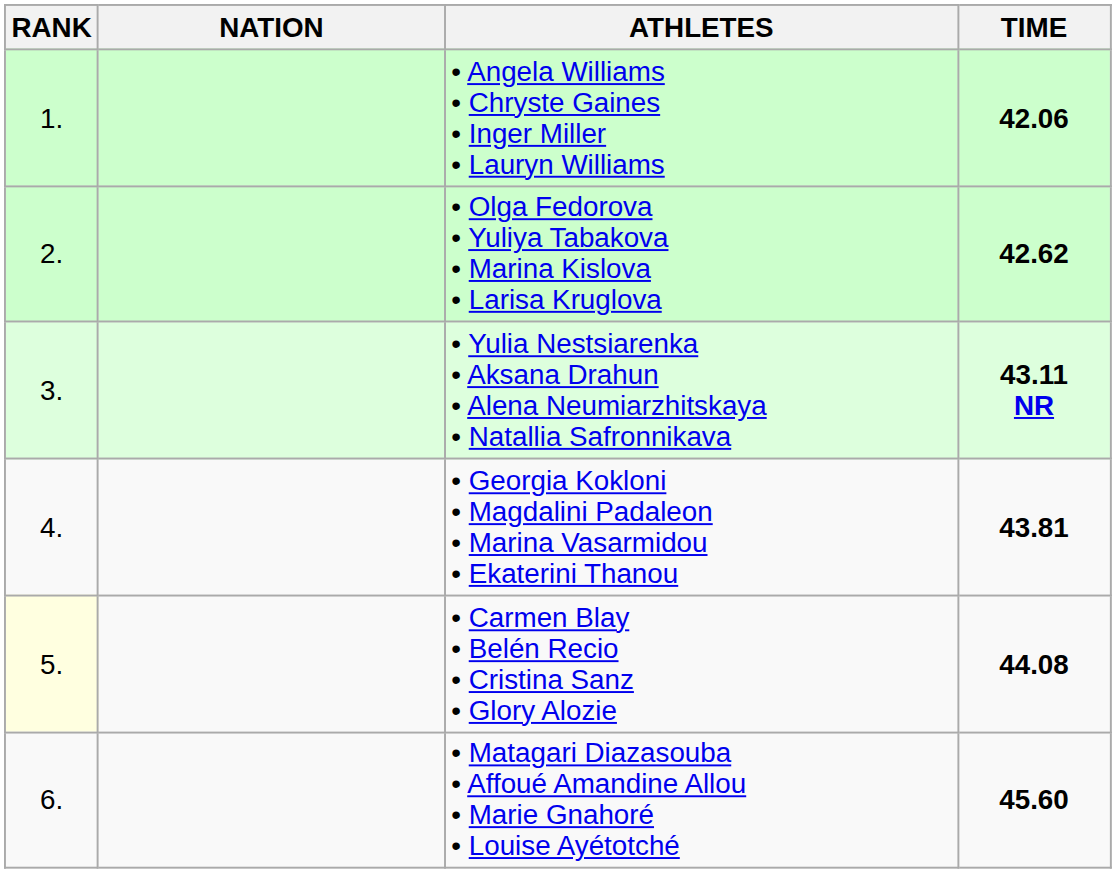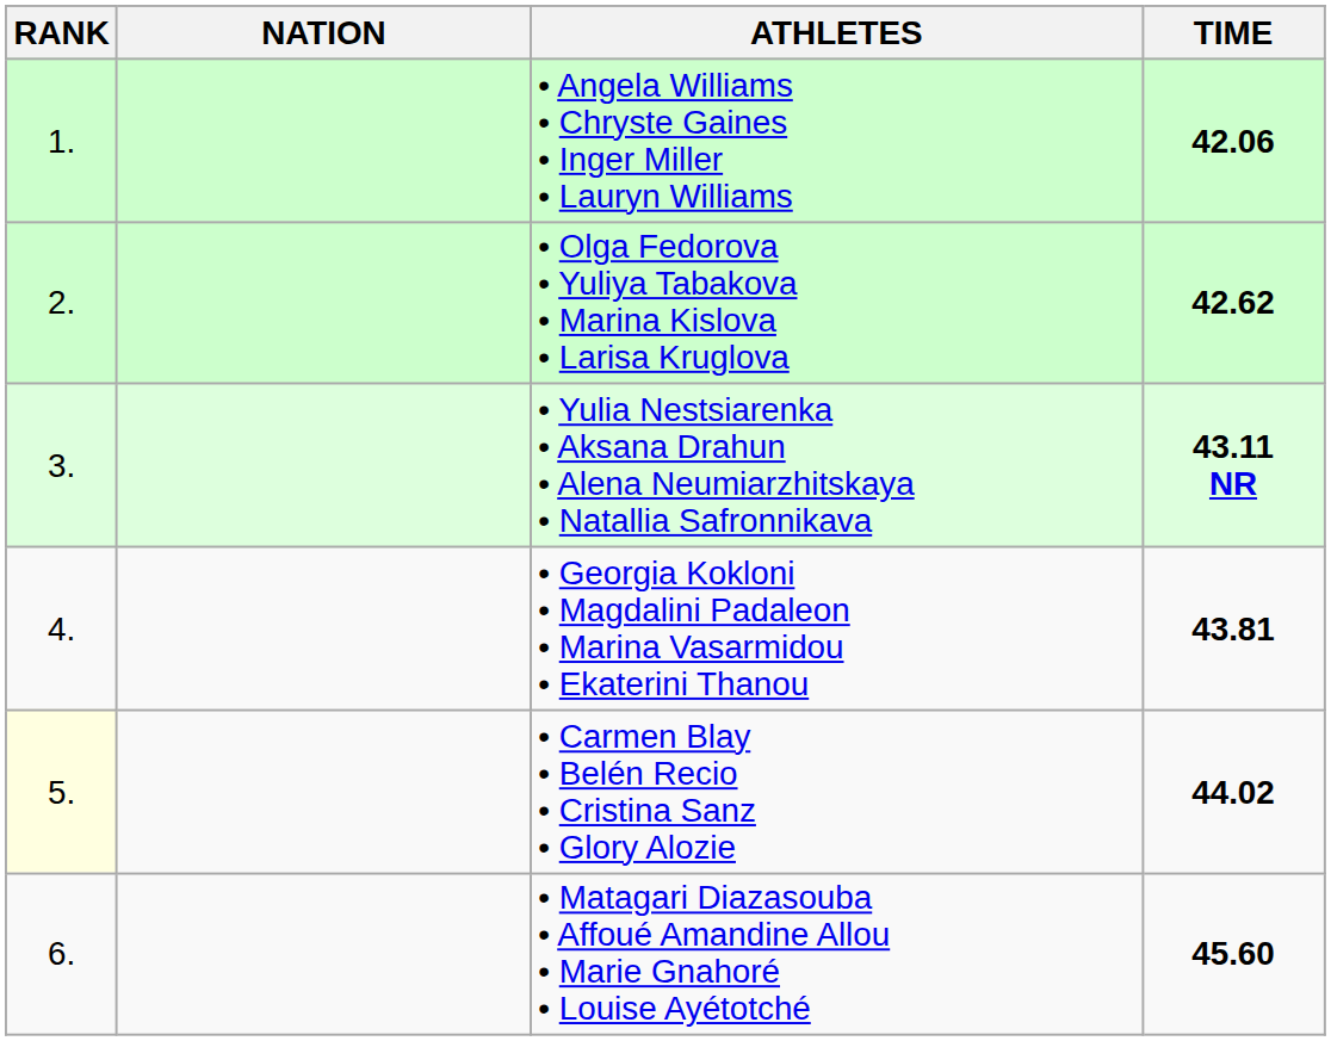• Carmen Blay • Belén Recio • Cristina Sanz • Glory Alozie | TIME: 44.08 -> 44.02
